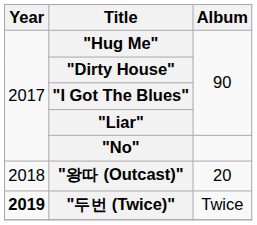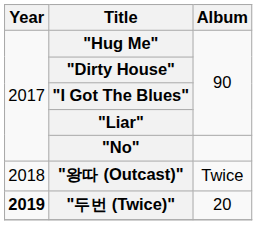"왕따 (Outcast)" | Album: 20 -> Twice
"두번 (Twice)" | Album: Twice -> 20
